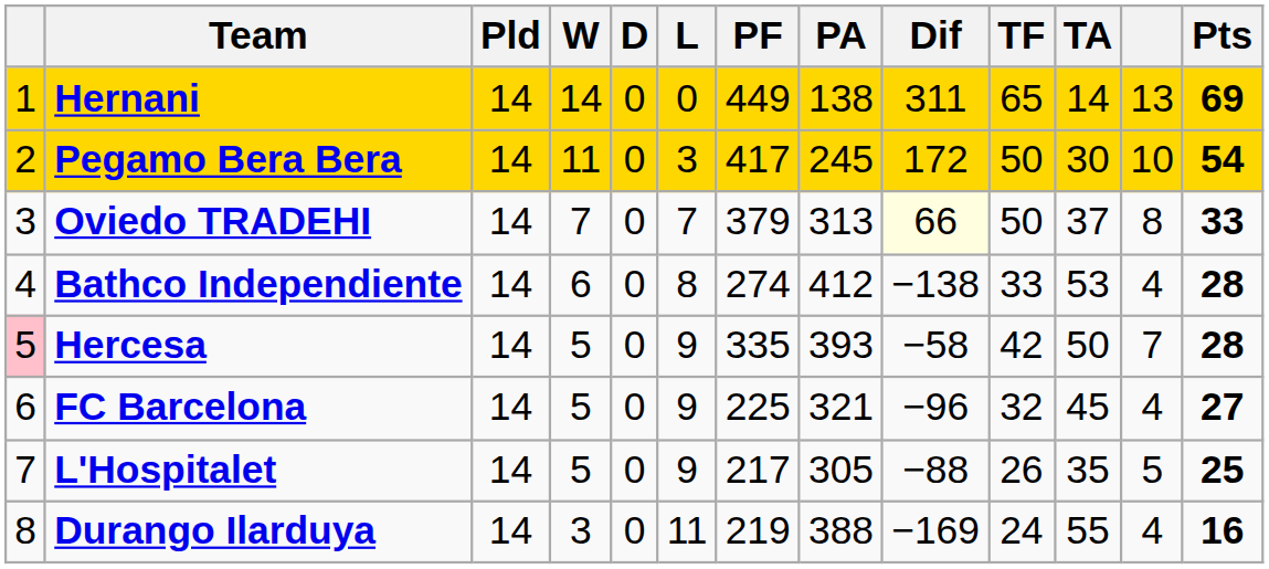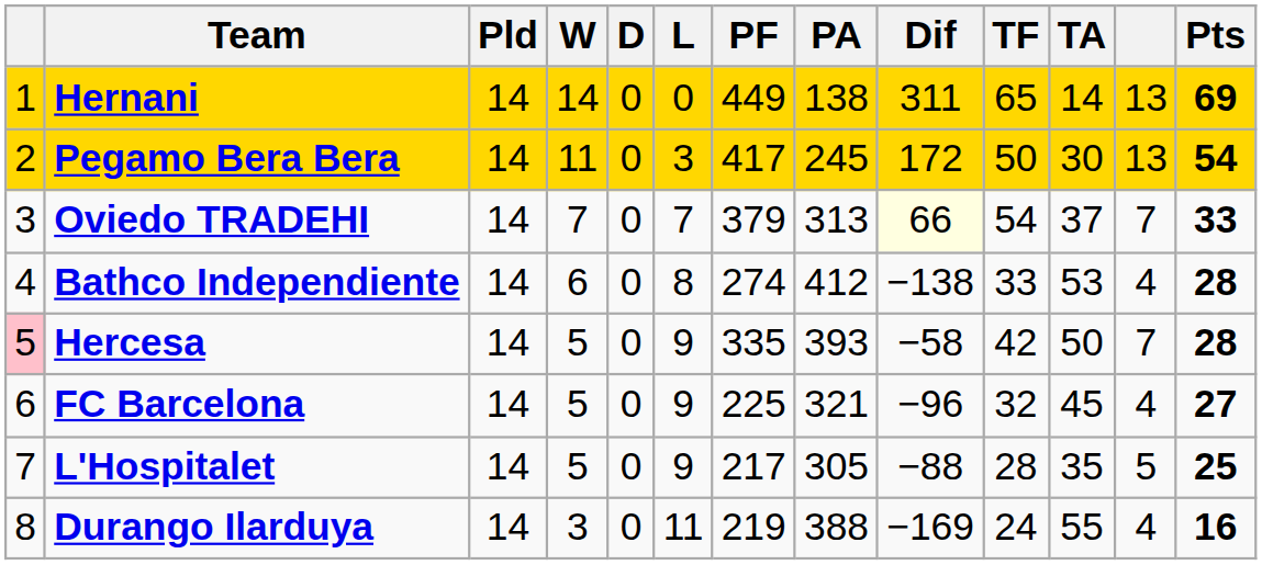Pegamo Bera Bera | column 12: 10 -> 13
Oviedo TRADEHI | TF: 50 -> 54
Oviedo TRADEHI | column 12: 8 -> 7
L'Hospitalet | TF: 26 -> 28
